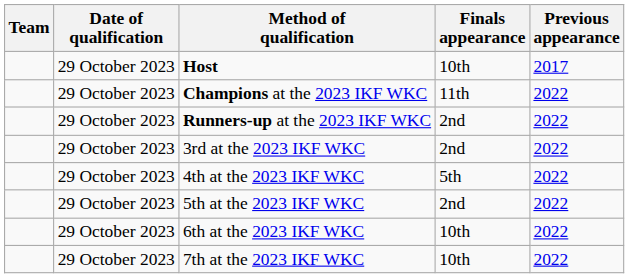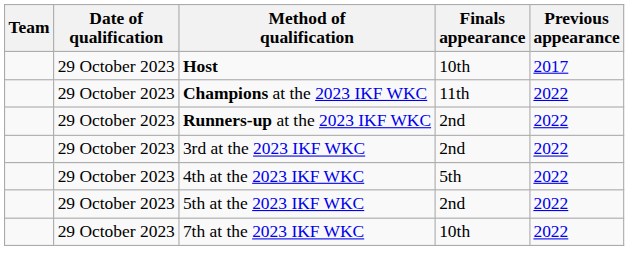- row: 29 October 2023 | 6th at the 2023 IKF WKC | 10th | 2022
